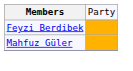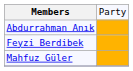+ row: Abdurrahman Anık
